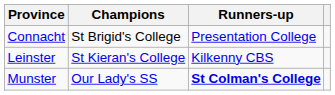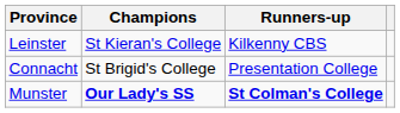rows swapped: Connacht <-> Leinster
Munster | Champions: normal -> bold
